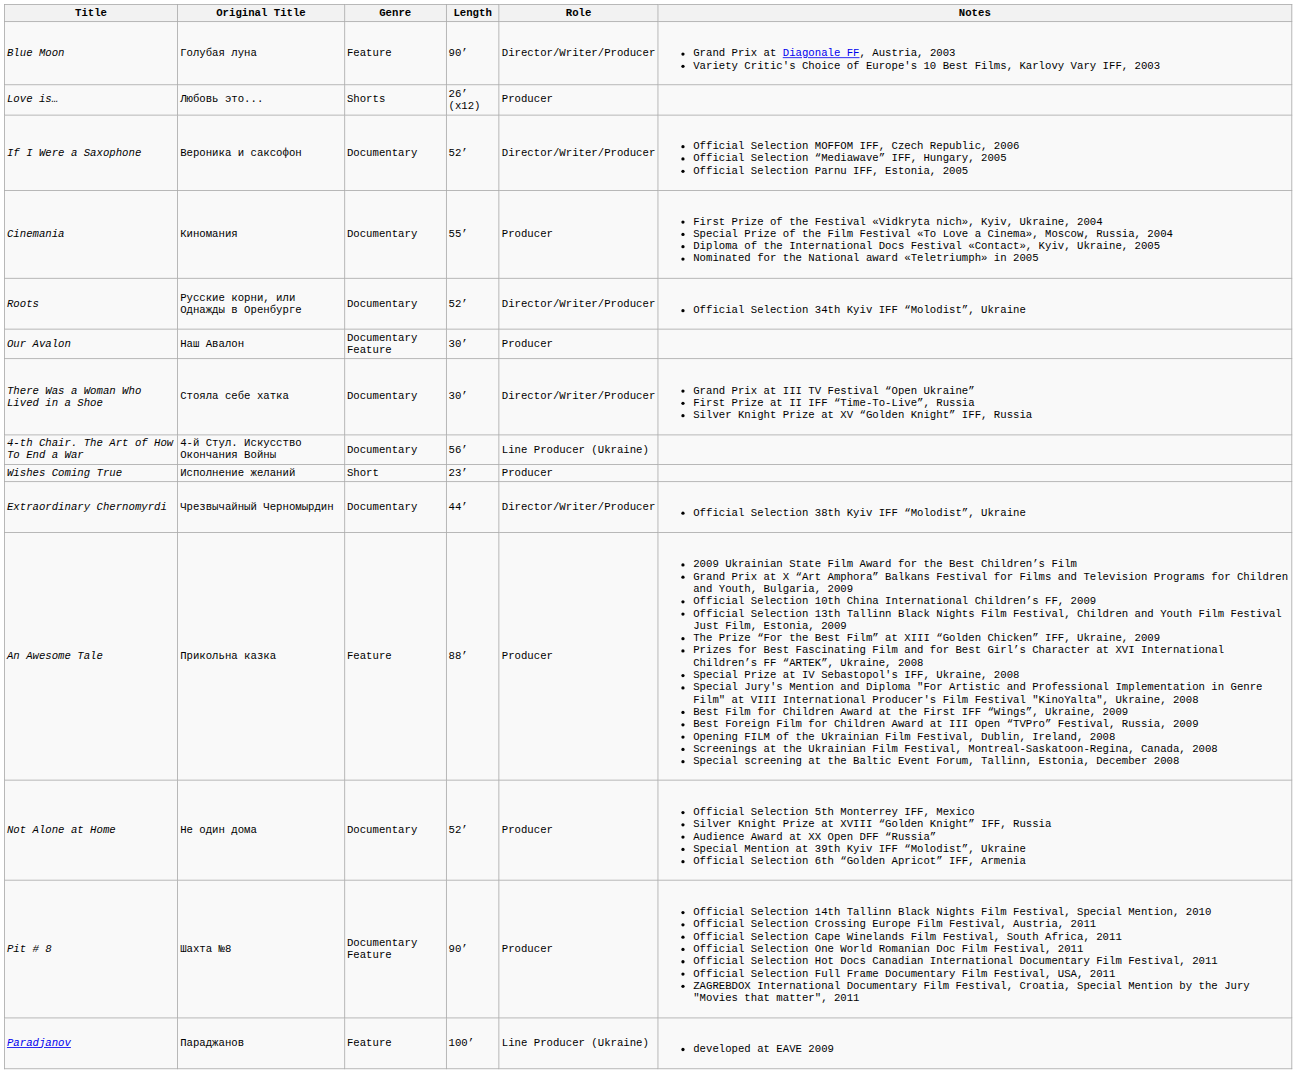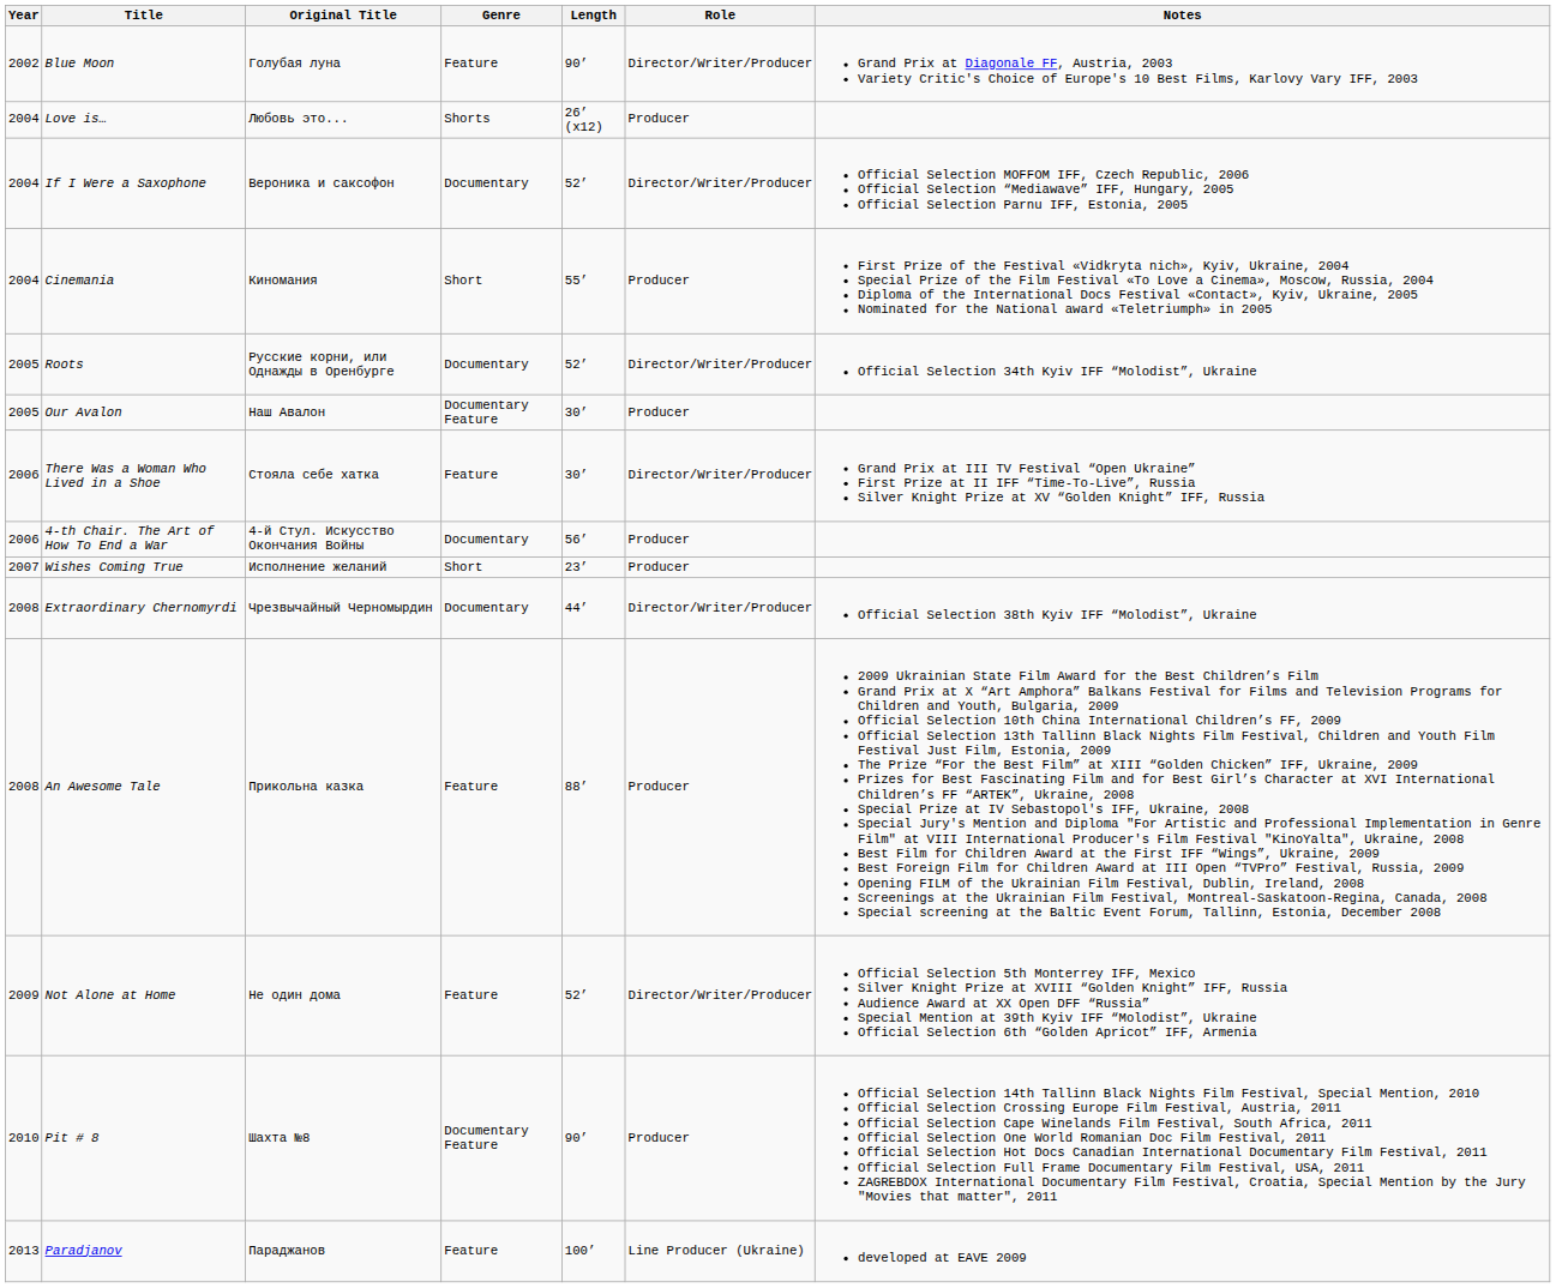+ column: Year | 2002 | 2004 | 2004 | 2004 | 2005 | 2005 | 2006 | 2006 | 2007 | 2008 | 2008 | 2009 | 2010 | 2013
Cinemania | Genre: Documentary -> Short
There Was a Woman Who Lived in a Shoe | Genre: Documentary -> Feature
4-th Chair. The Art of How To End a War | Role: Line Producer (Ukraine) -> Producer
Not Alone at Home | Genre: Documentary -> Feature
Not Alone at Home | Role: Producer -> Director/Writer/Producer
